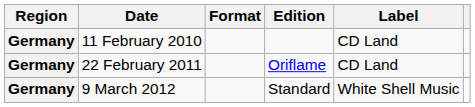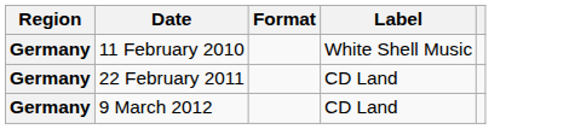- column: Edition | Oriflame | Standard
11 February 2010 | Label: CD Land -> White Shell Music
9 March 2012 | Label: White Shell Music -> CD Land
